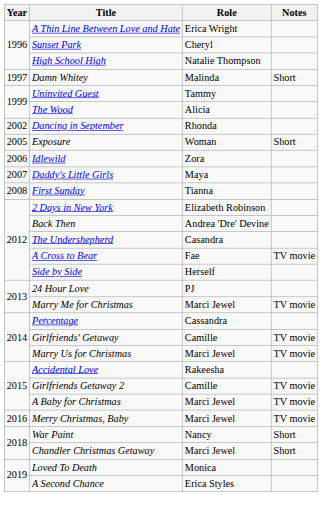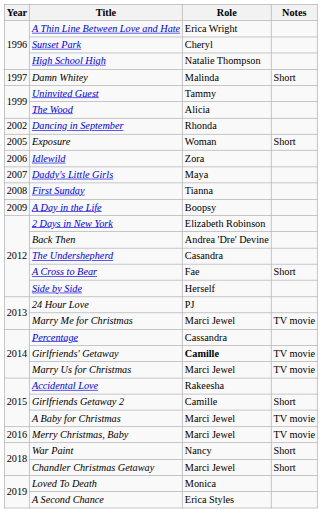+ row: 2009 | A Day in the Life | Boopsy
A Cross to Bear | Notes: TV movie -> Short
Girlfriends' Getaway | Role: normal -> bold
Girlfriends Getaway 2 | Notes: TV movie -> Short
